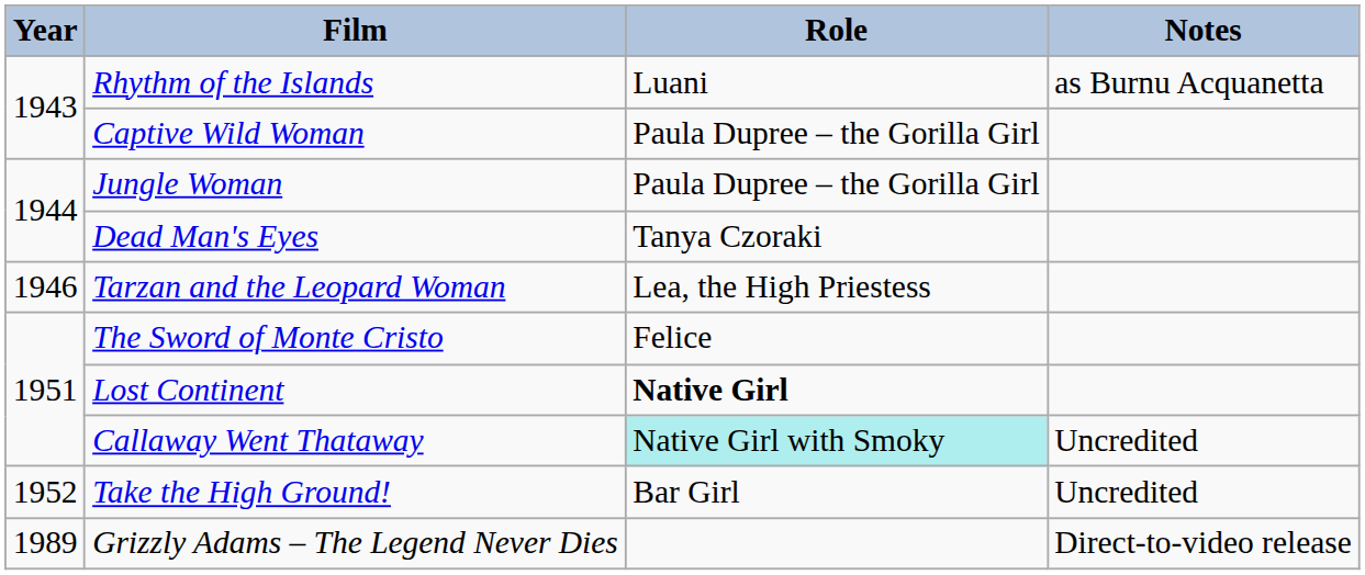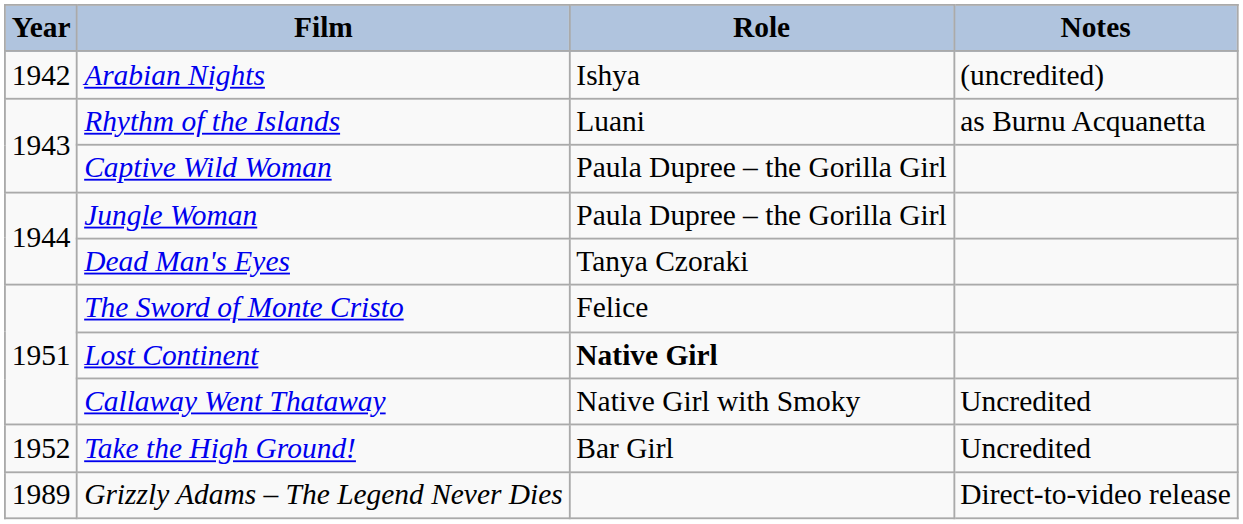+ row: 1942 | Arabian Nights | Ishya | (uncredited)
- row: 1946 | Tarzan and the Leopard Woman | Lea, the High Priestess
Callaway Went Thataway | Role: paleturquoise background -> no background
